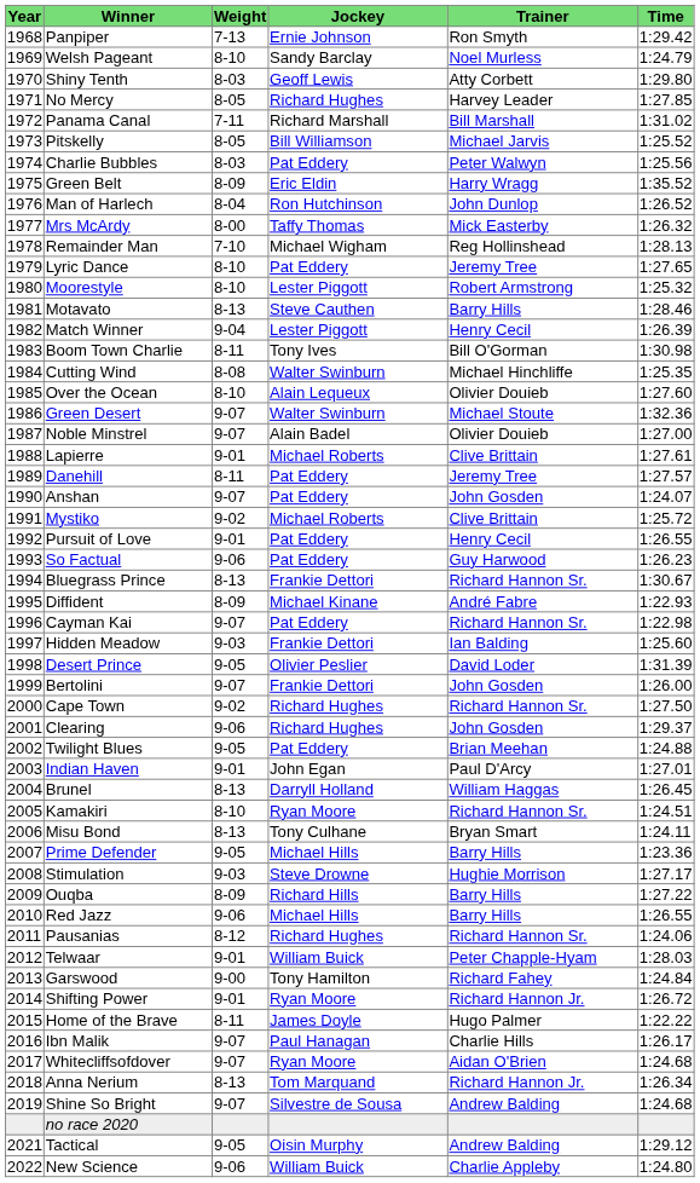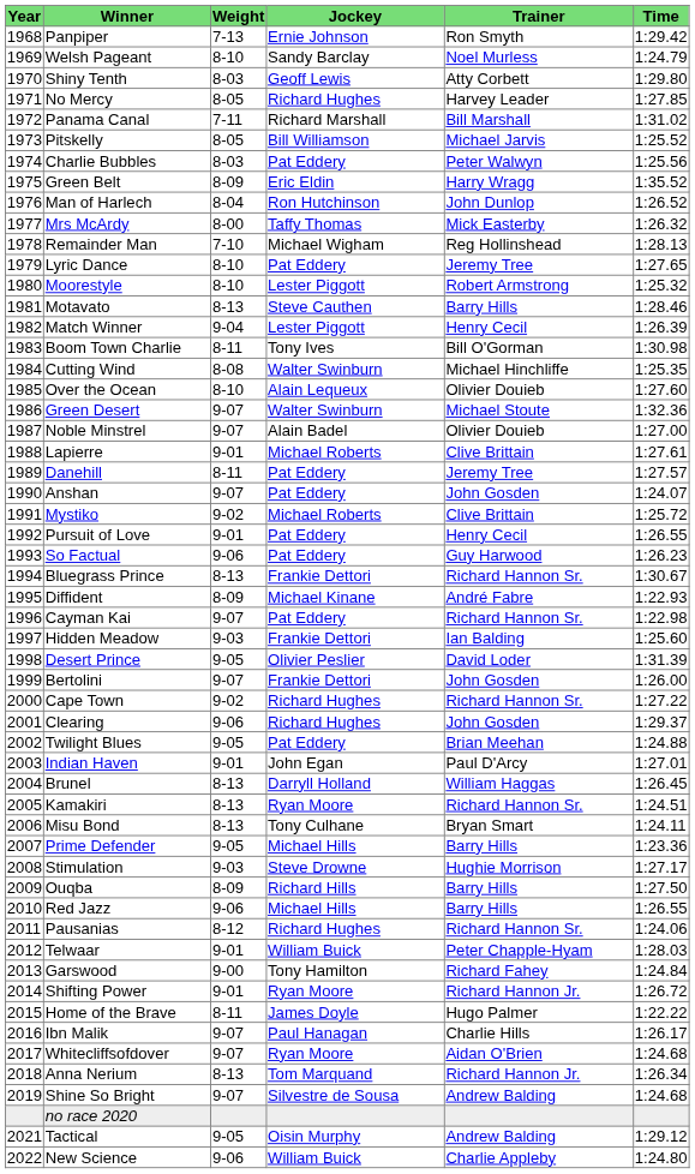Cape Town | Time: 1:27.50 -> 1:27.22
Kamakiri | Weight: 8-10 -> 8-13
Ouqba | Time: 1:27.22 -> 1:27.50
